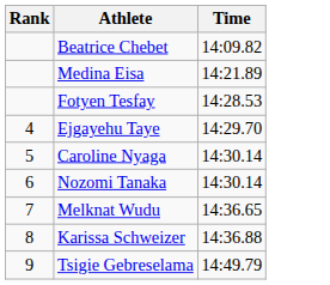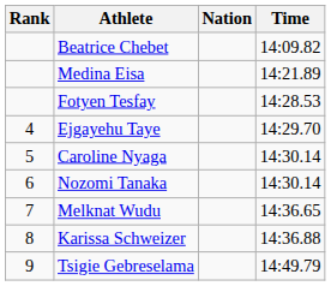+ column: Nation
